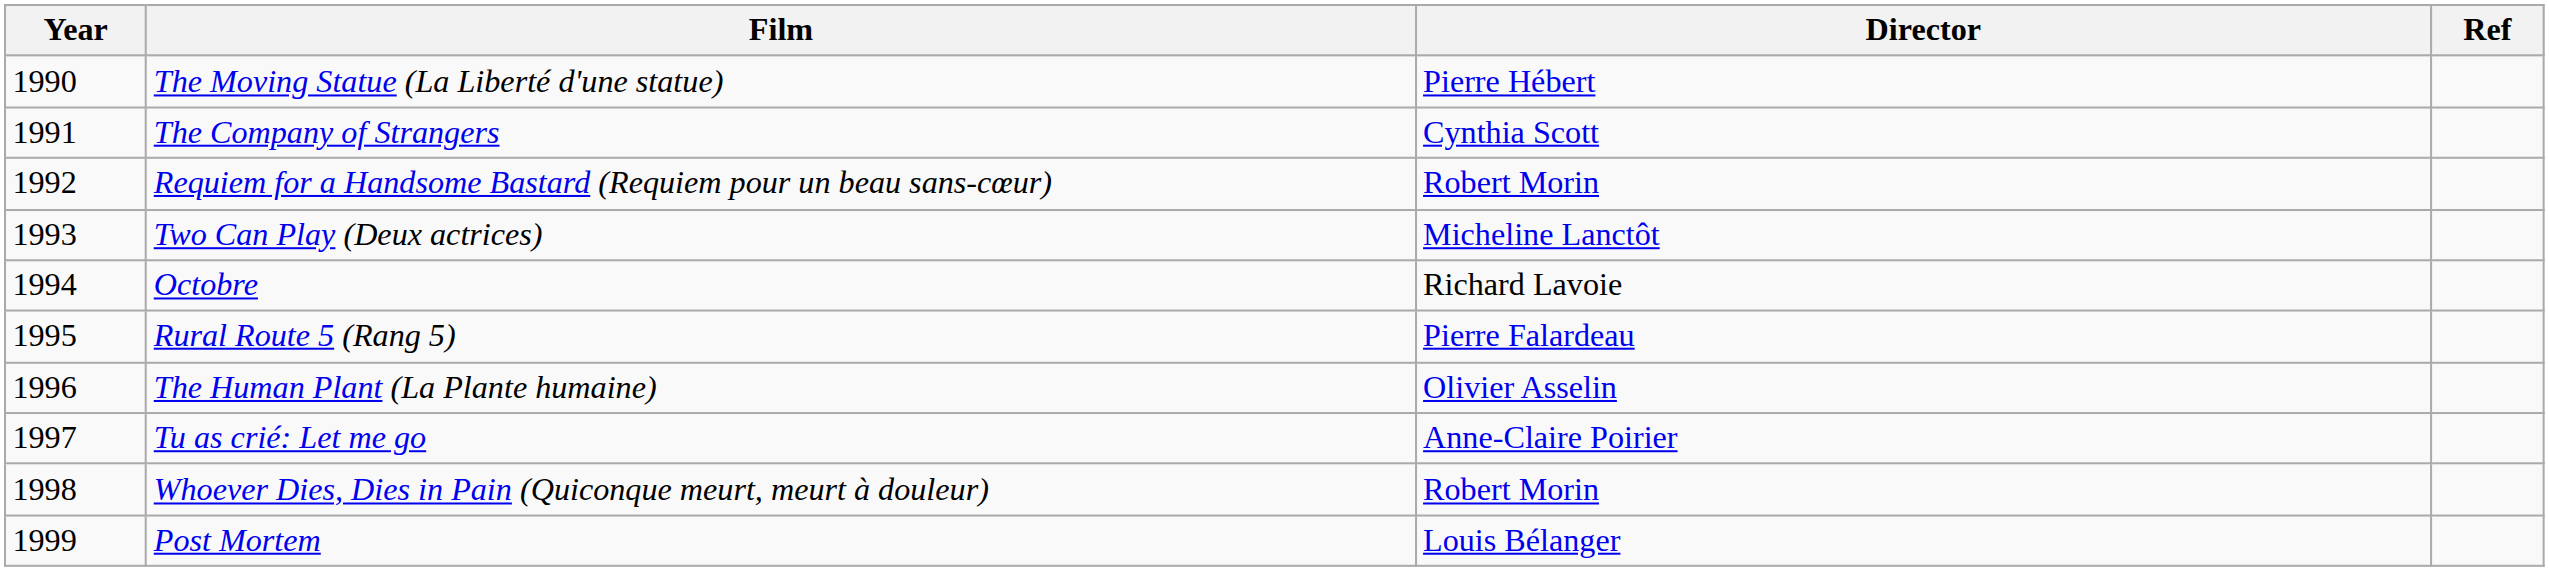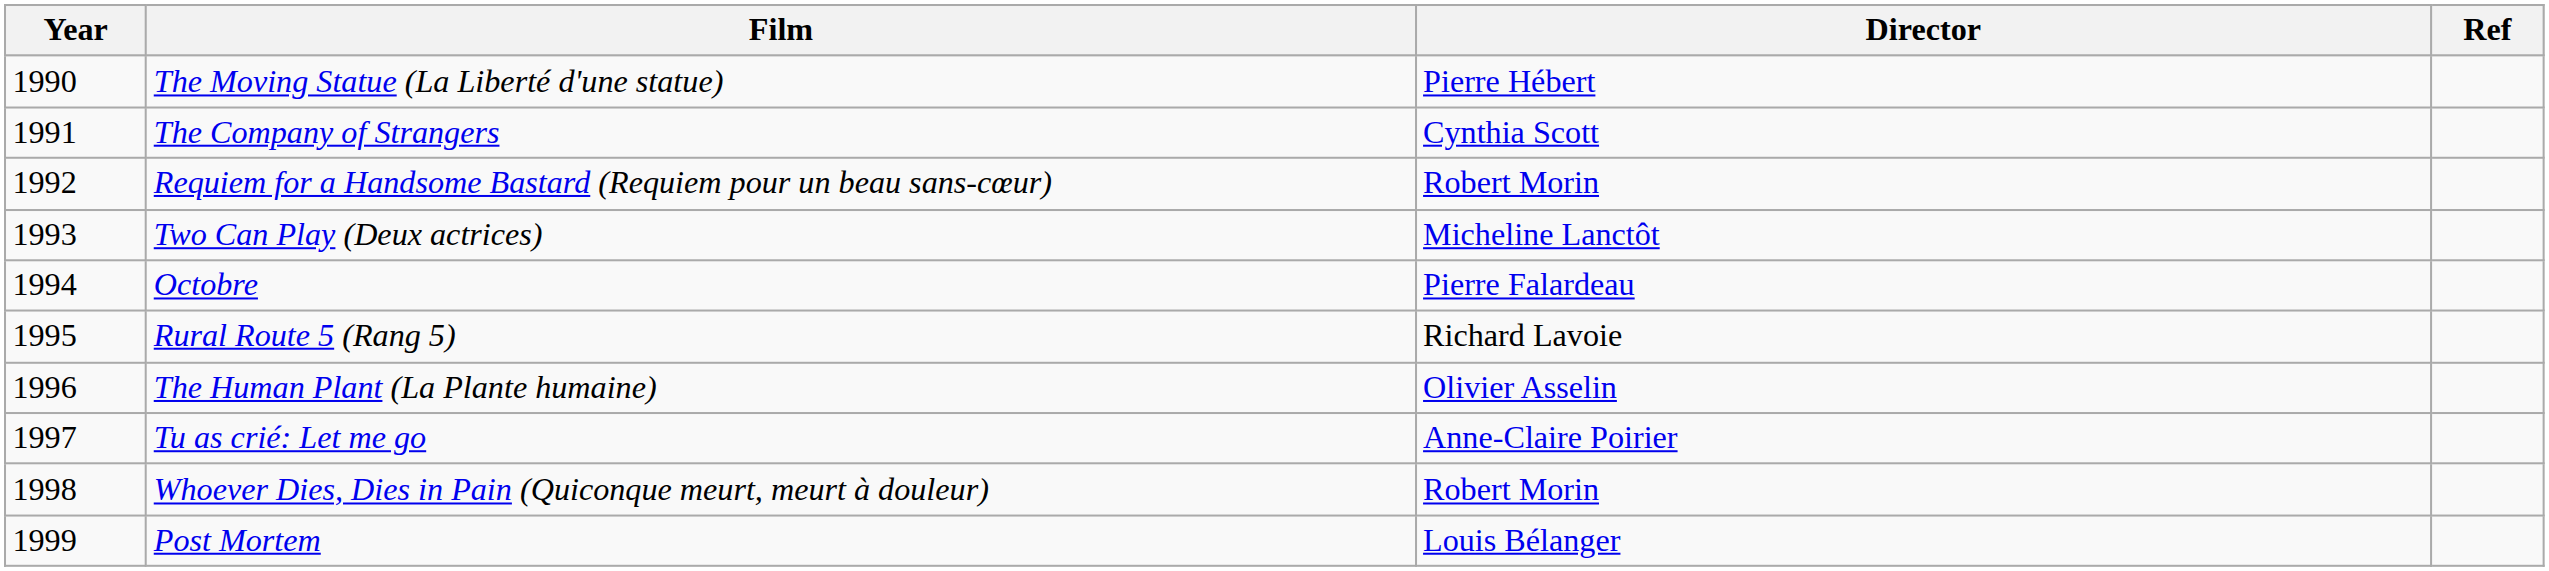Octobre | Director: Richard Lavoie -> Pierre Falardeau
Rural Route 5 (Rang 5) | Director: Pierre Falardeau -> Richard Lavoie
